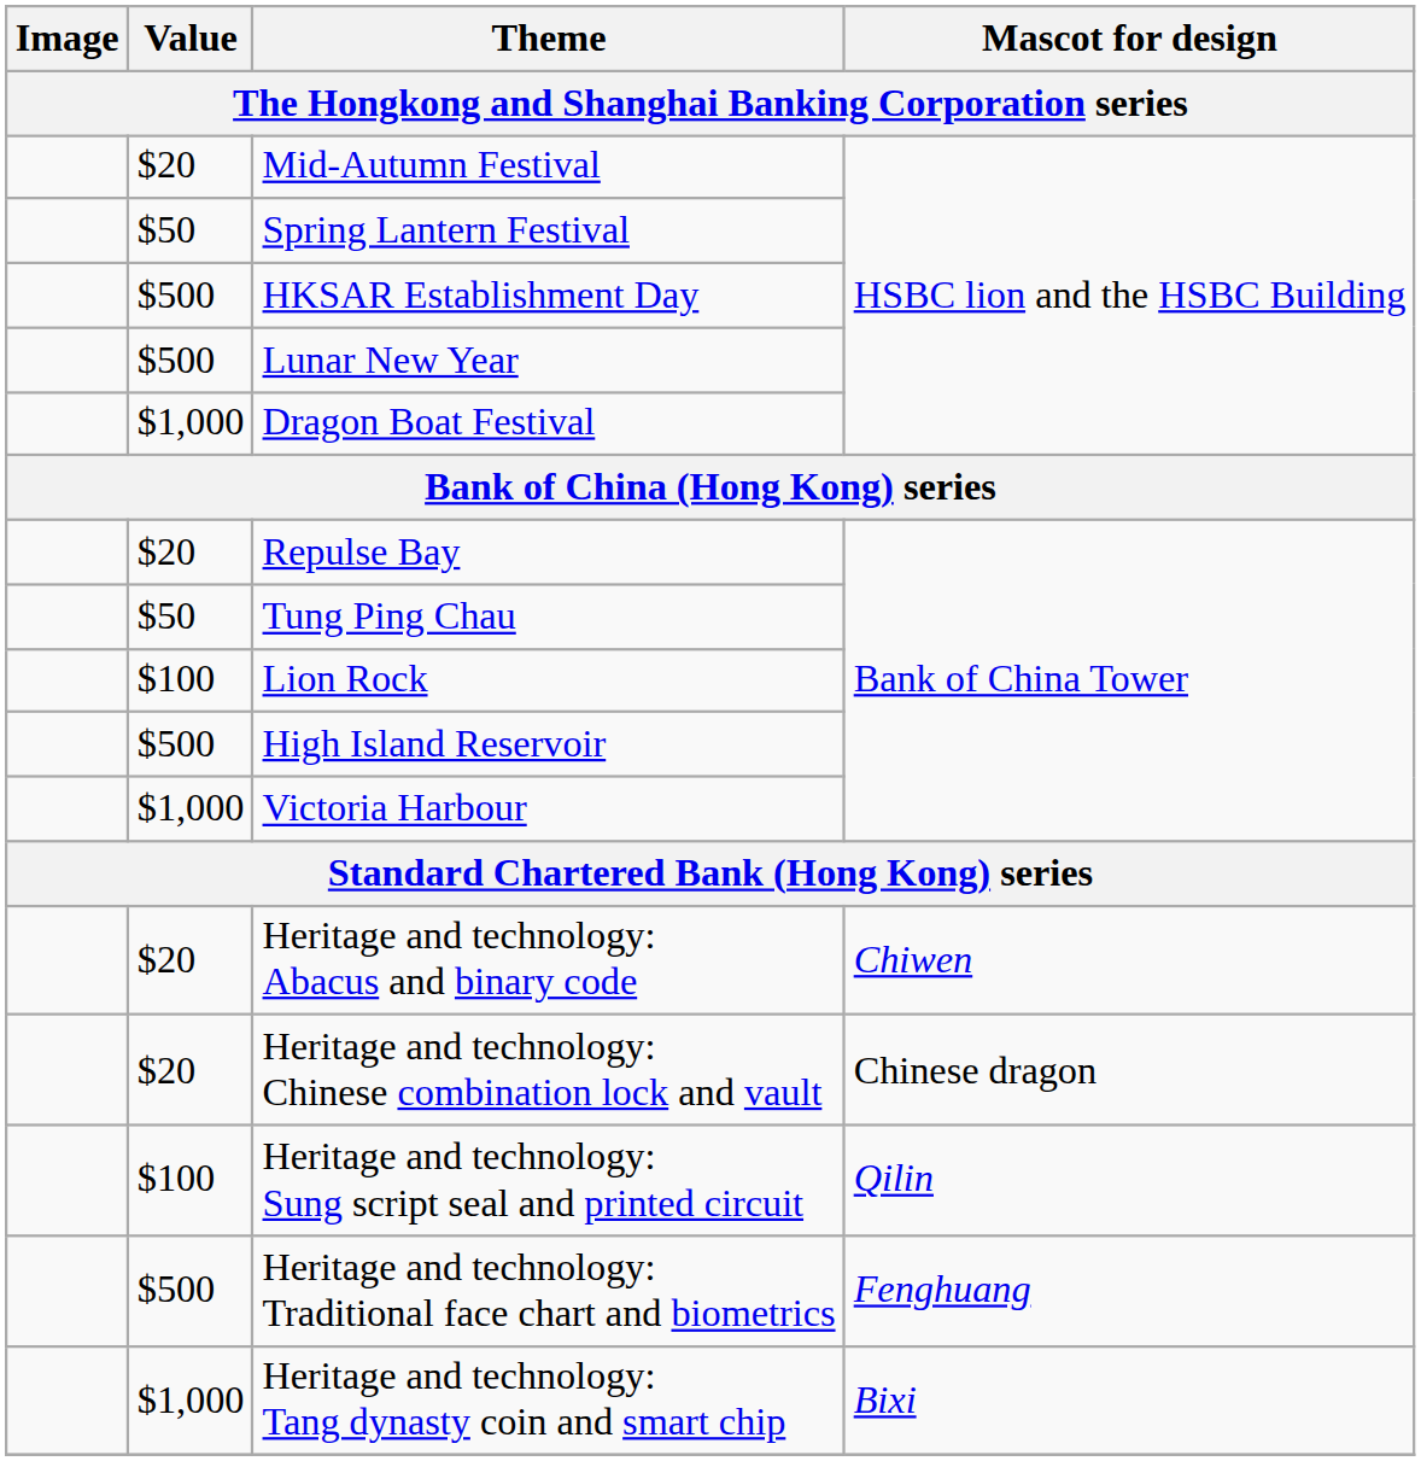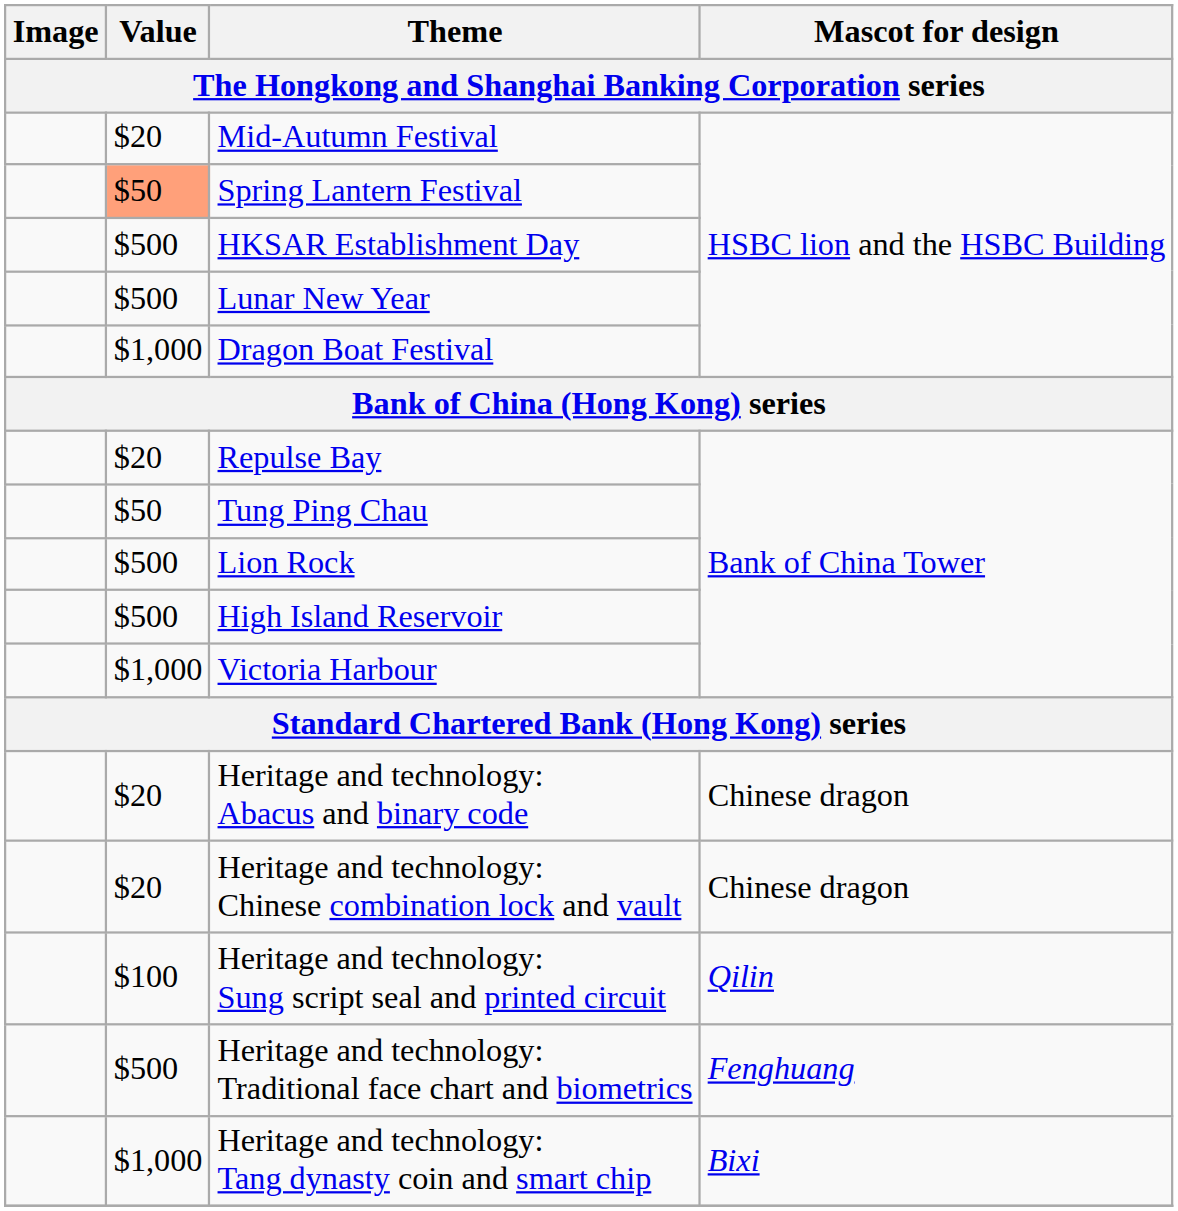Spring Lantern Festival | Value: no background -> lightsalmon background
Lion Rock | Value: $100 -> $500
Heritage and technology: Abacus and binary code | Mascot for design: Chiwen -> Chinese dragon
